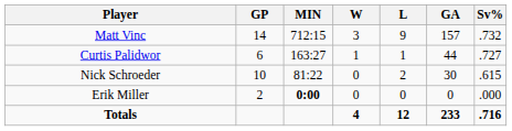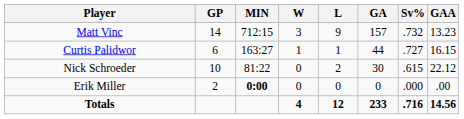+ column: GAA | 13.23 | 16.15 | 22.12 | .00 | 14.56
